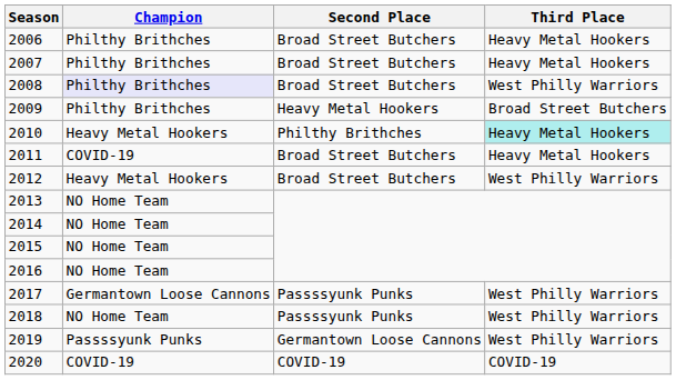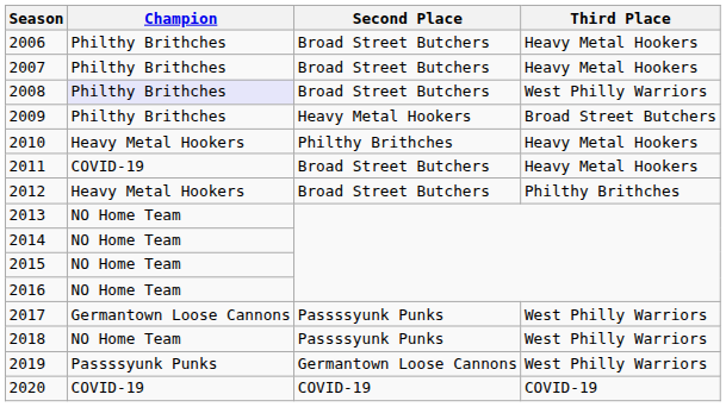2010 | Third Place: paleturquoise background -> no background
2012 | Third Place: West Philly Warriors -> Philthy Brithches
